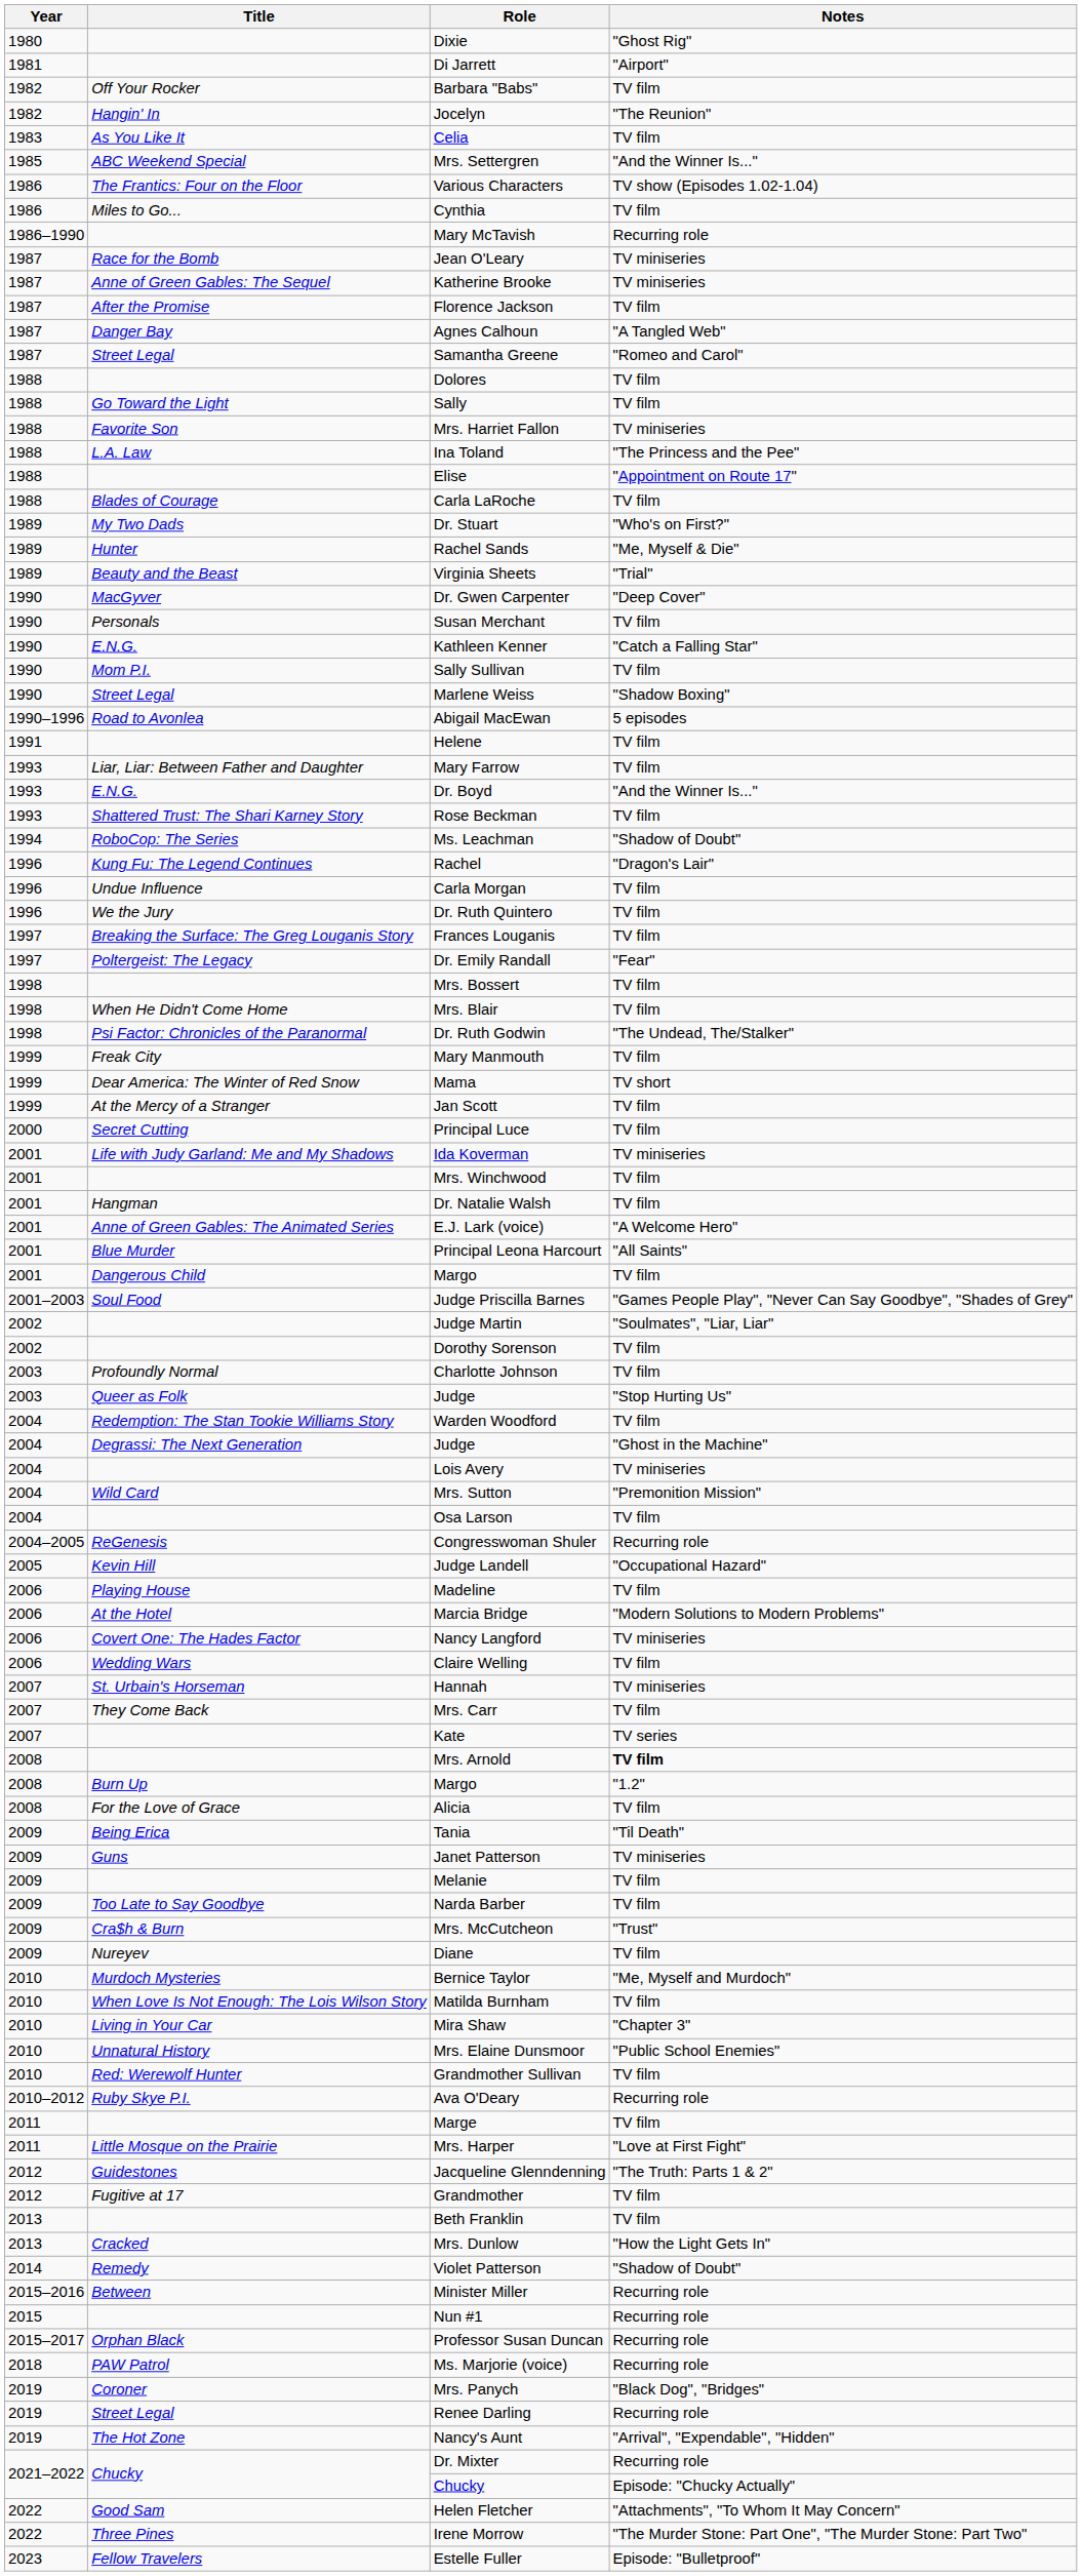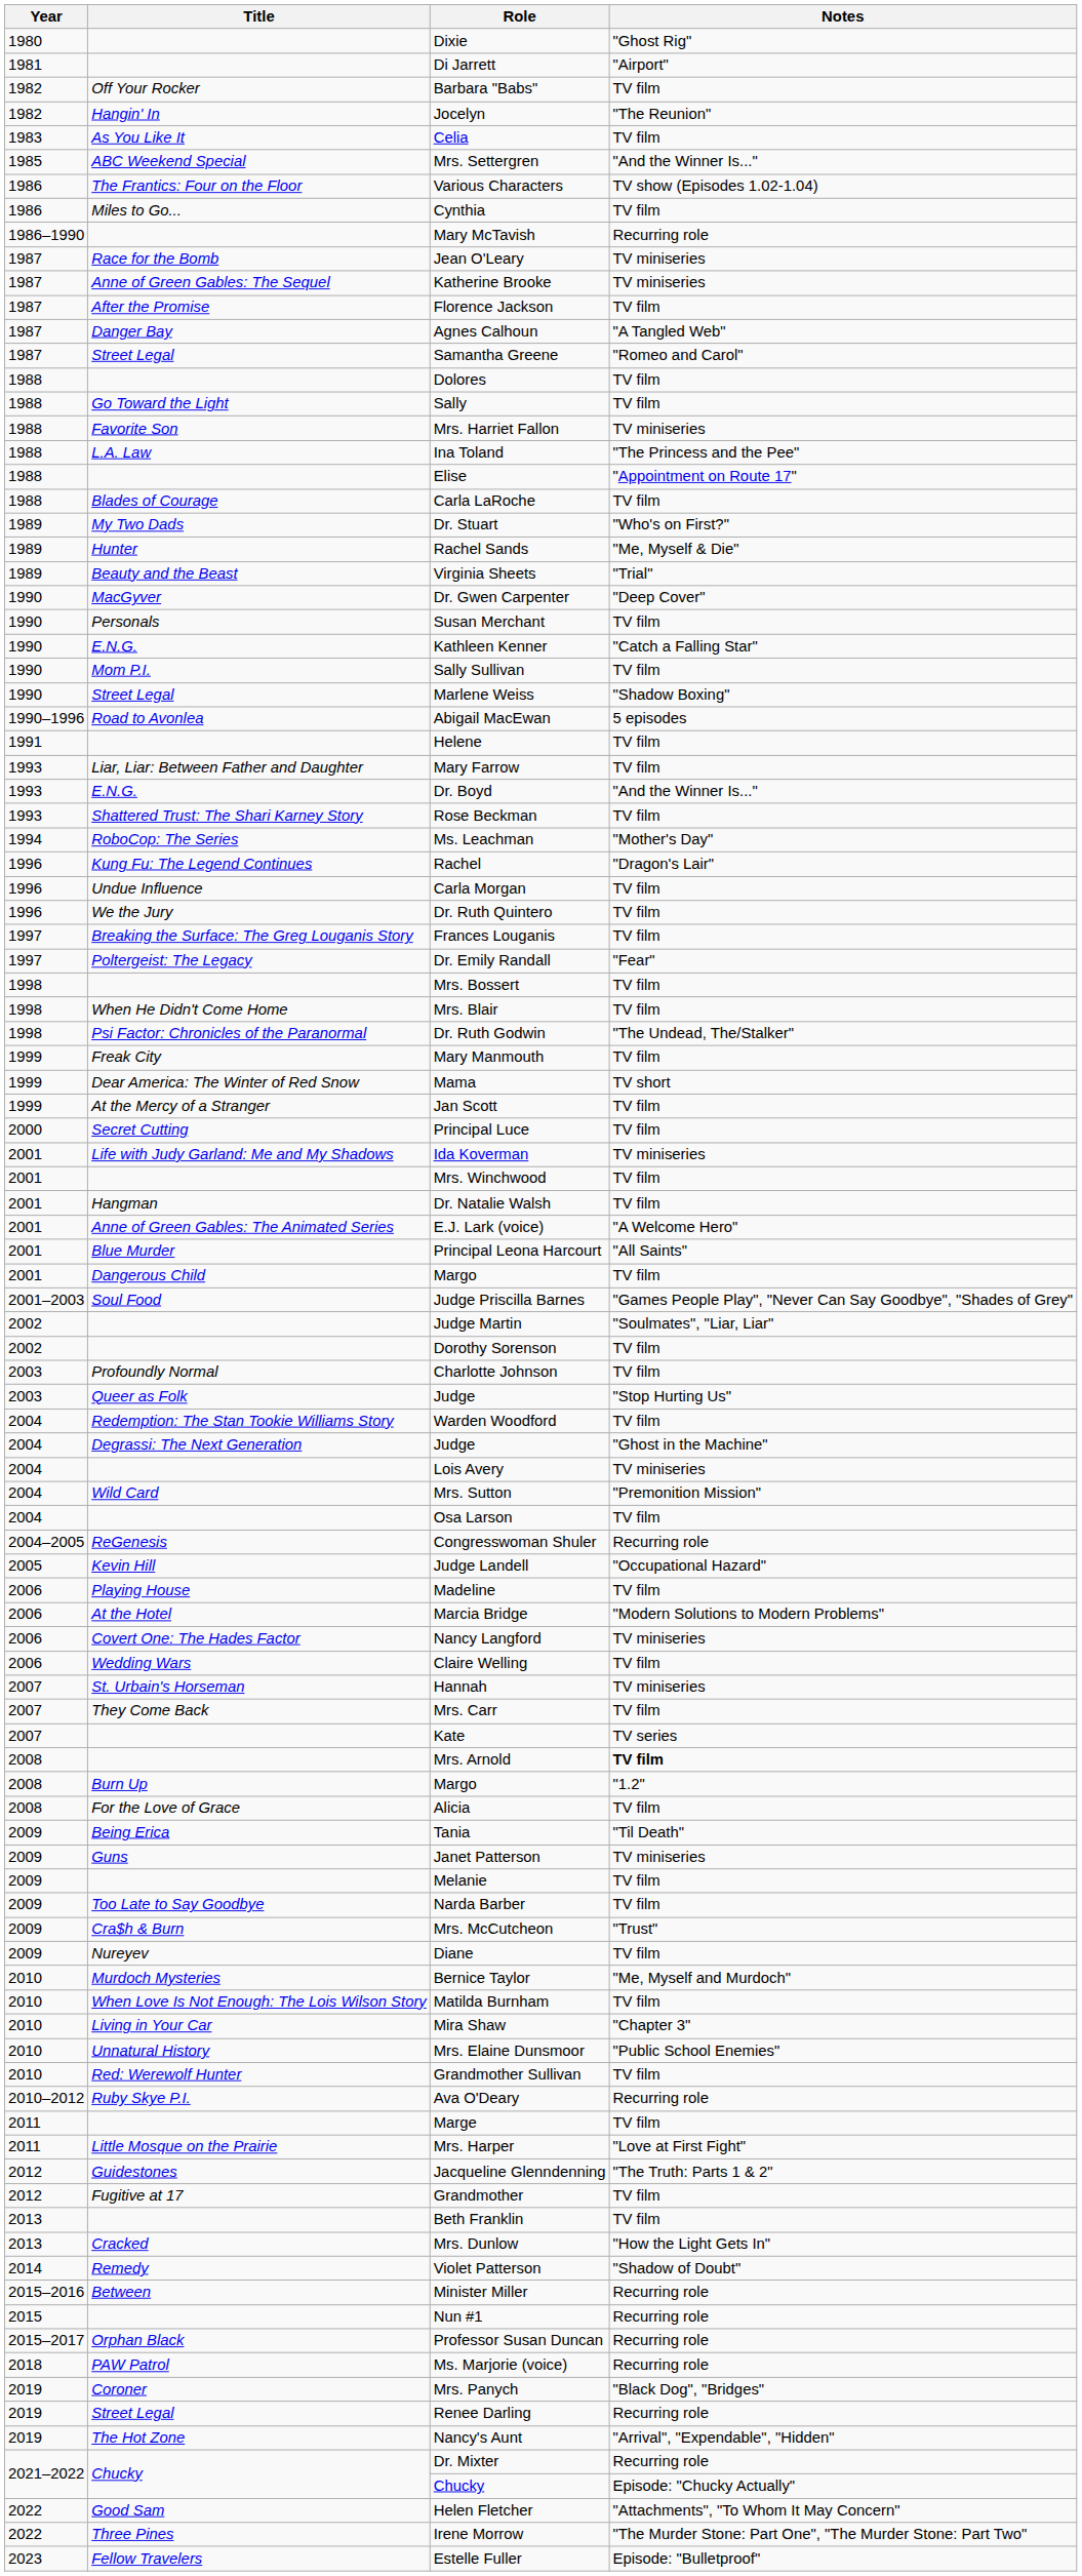Ms. Leachman | Notes: "Shadow of Doubt" -> "Mother's Day"
